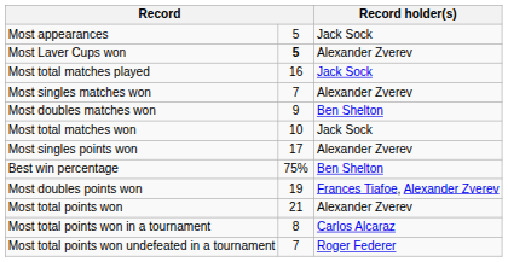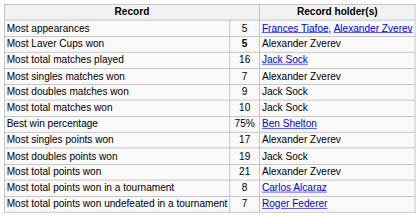Most appearances | Record holder(s): Jack Sock -> Frances Tiafoe, Alexander Zverev
Most doubles matches won | Record holder(s): Ben Shelton -> Jack Sock
rows swapped: Best win percentage <-> Most singles points won
Most doubles points won | Record holder(s): Frances Tiafoe, Alexander Zverev -> Jack Sock
